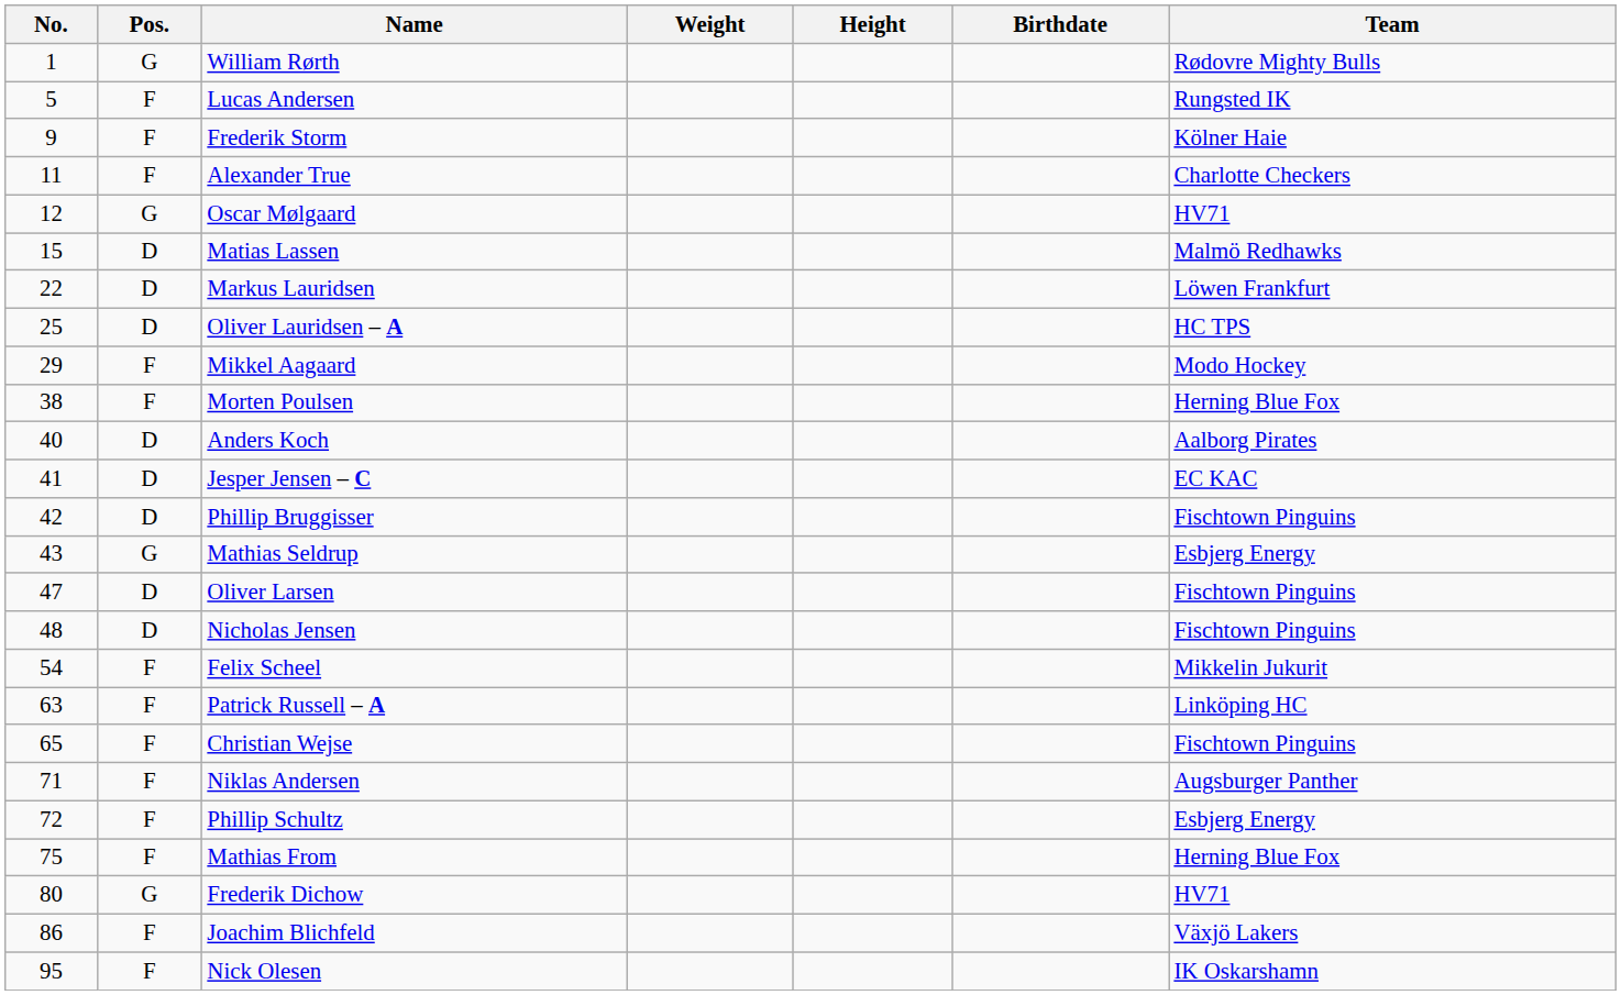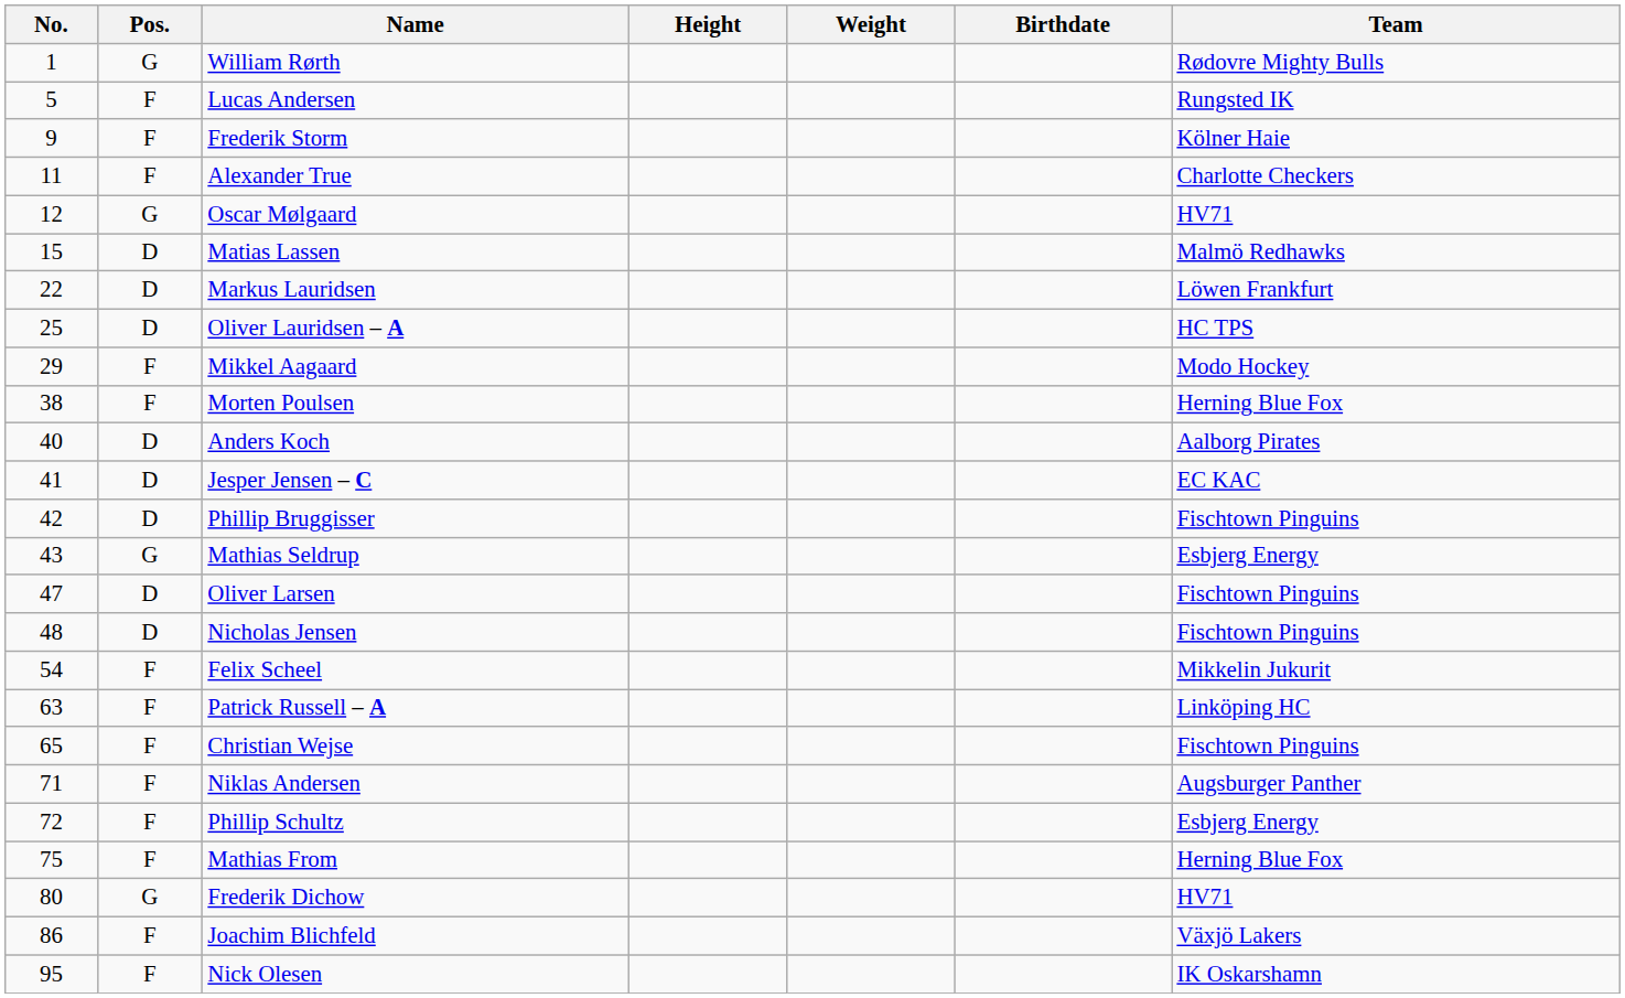columns swapped: Height <-> Weight
